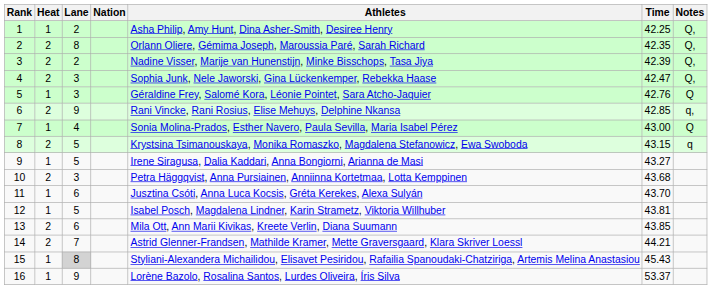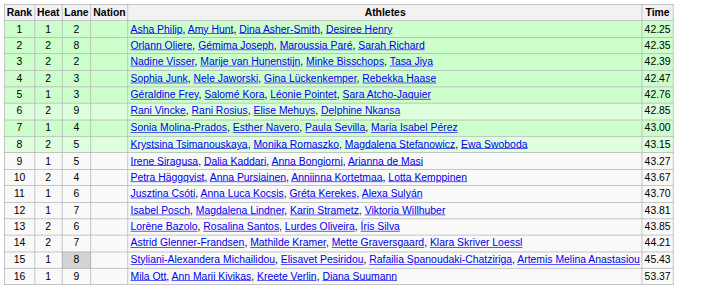- column: Notes | Q, | Q, | Q, | Q, | Q | q, | Q | q
10 | Lane: 3 -> 4
10 | Time: 43.68 -> 43.67
12 | Lane: 5 -> 7
13 | Athletes: Mila Ott, Ann Marii Kivikas, Kreete Verlin, Diana Suumann -> Lorène Bazolo, Rosalina Santos, Lurdes Oliveira, Íris Silva
16 | Athletes: Lorène Bazolo, Rosalina Santos, Lurdes Oliveira, Íris Silva -> Mila Ott, Ann Marii Kivikas, Kreete Verlin, Diana Suumann
